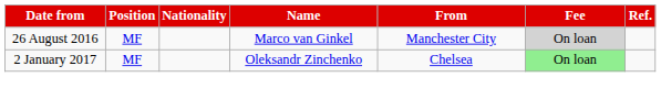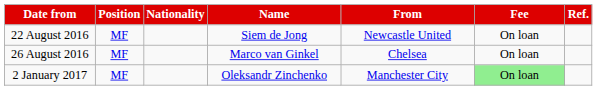+ row: 22 August 2016 | MF | Siem de Jong | Newcastle United | On loan
26 August 2016 | From: Manchester City -> Chelsea
26 August 2016 | Fee: lightgrey background -> no background
2 January 2017 | From: Chelsea -> Manchester City
